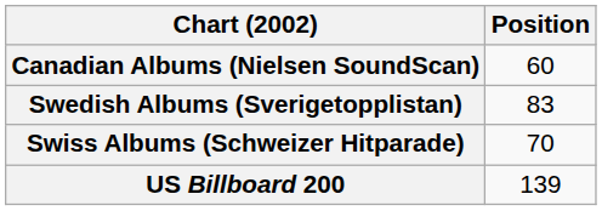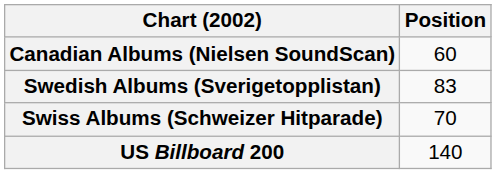US Billboard 200 | Position: 139 -> 140
